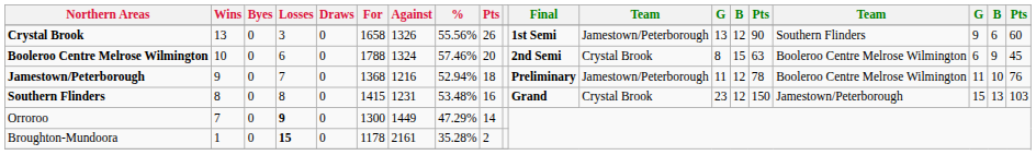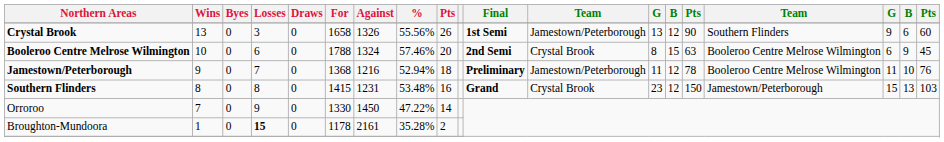Orroroo | Losses: bold -> normal
Orroroo | For: 1300 -> 1330
Orroroo | Against: 1449 -> 1450
Orroroo | %: 47.29% -> 47.22%
